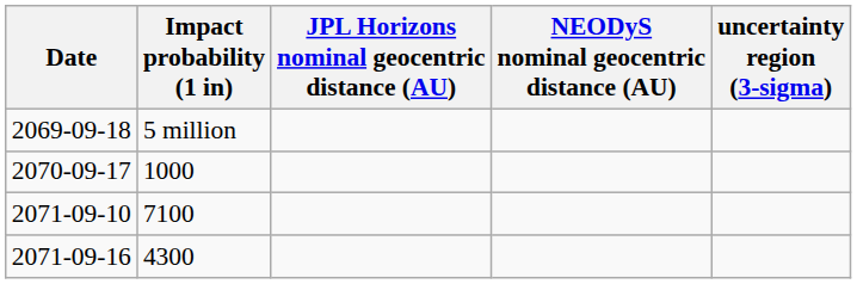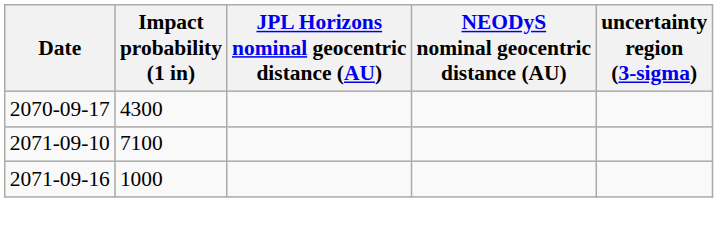- row: 2069-09-18 | 5 million
2070-09-17 | Impact probability (1 in): 1000 -> 4300
2071-09-16 | Impact probability (1 in): 4300 -> 1000
